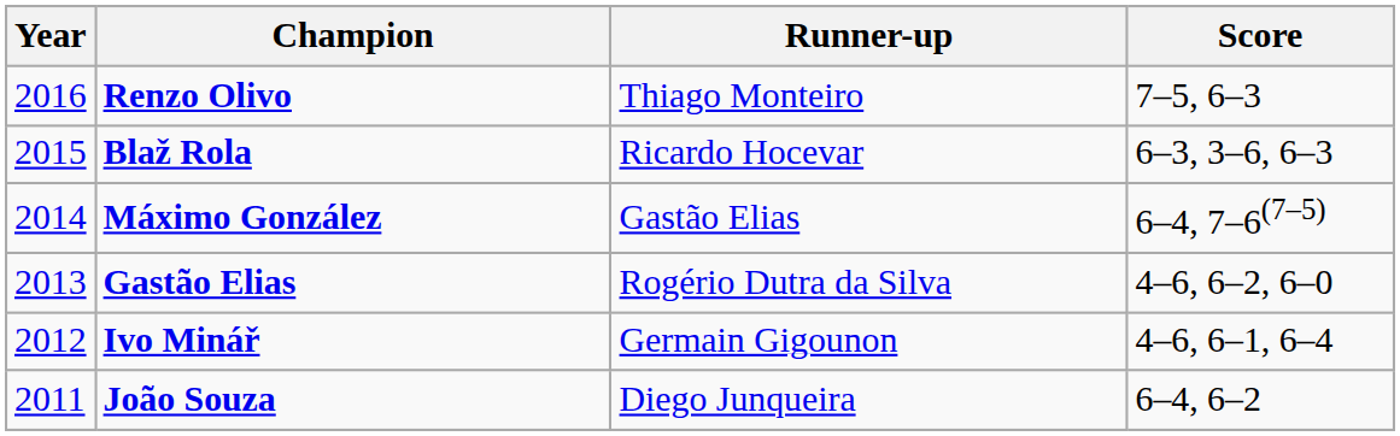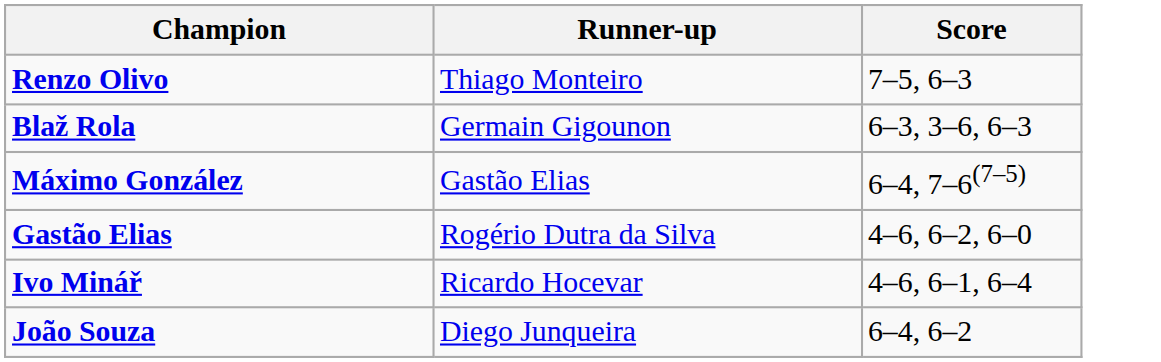- column: Year | 2016 | 2015 | 2014 | 2013 | 2012 | 2011
Blaž Rola | Runner-up: Ricardo Hocevar -> Germain Gigounon
Ivo Minář | Runner-up: Germain Gigounon -> Ricardo Hocevar
